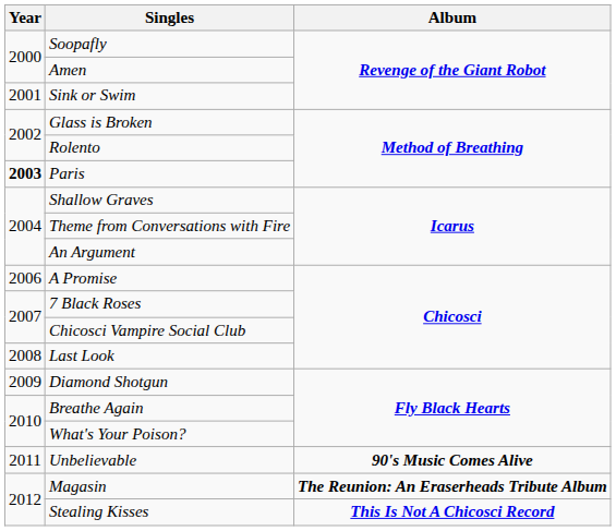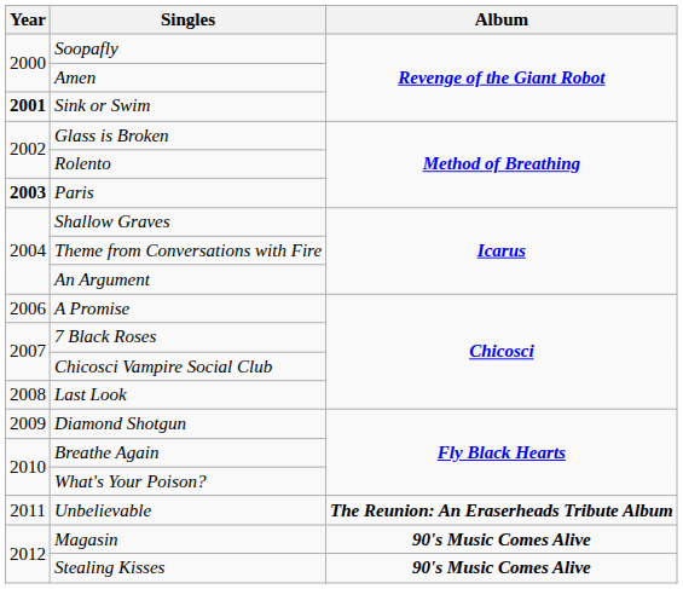Sink or Swim | Year: normal -> bold
Unbelievable | Album: 90's Music Comes Alive -> The Reunion: An Eraserheads Tribute Album
Magasin | Album: The Reunion: An Eraserheads Tribute Album -> 90's Music Comes Alive
Stealing Kisses | Album: This Is Not A Chicosci Record -> 90's Music Comes Alive
